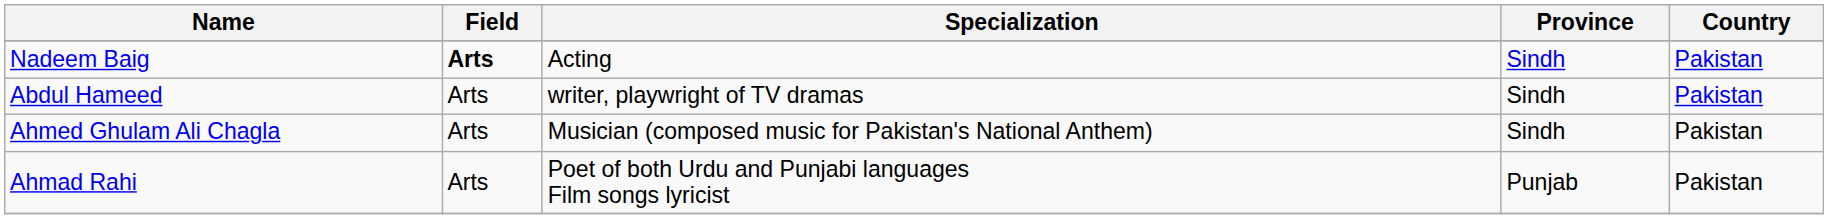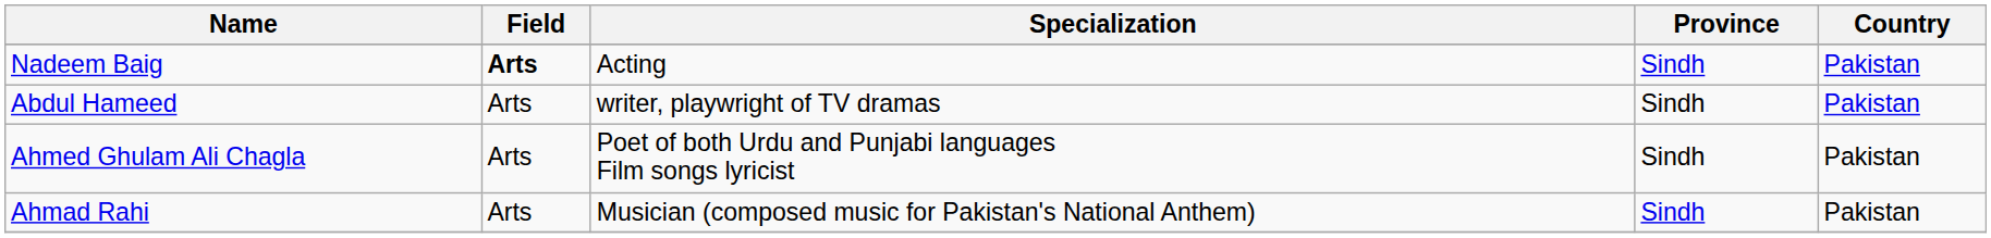Ahmed Ghulam Ali Chagla | Specialization: Musician (composed music for Pakistan's National Anthem) -> Poet of both Urdu and Punjabi languages Film songs lyricist
Ahmad Rahi | Specialization: Poet of both Urdu and Punjabi languages Film songs lyricist -> Musician (composed music for Pakistan's National Anthem)
Ahmad Rahi | Province: Punjab -> Sindh
